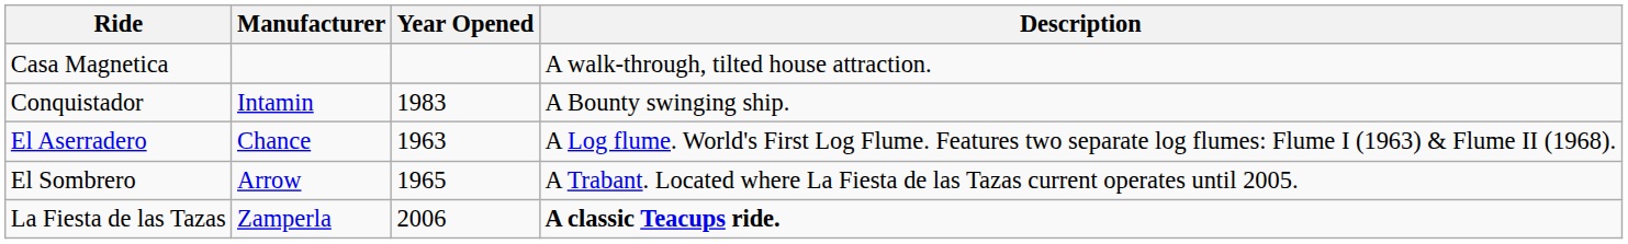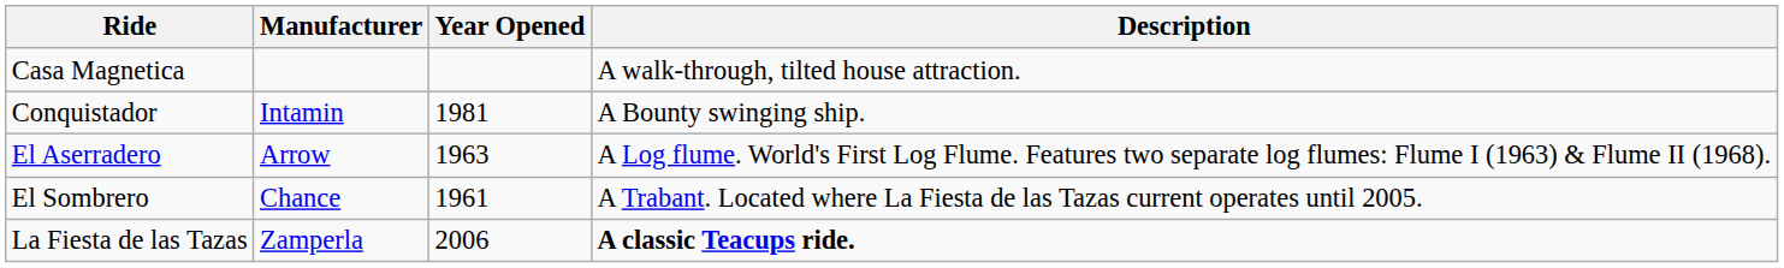Conquistador | Year Opened: 1983 -> 1981
El Aserradero | Manufacturer: Chance -> Arrow
El Sombrero | Manufacturer: Arrow -> Chance
El Sombrero | Year Opened: 1965 -> 1961
